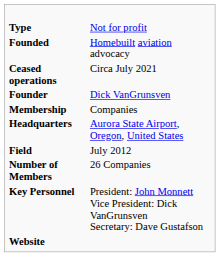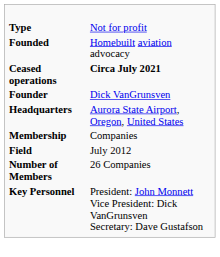Ceased operations | column 2: normal -> bold
rows swapped: Headquarters <-> Membership
- row: Website
